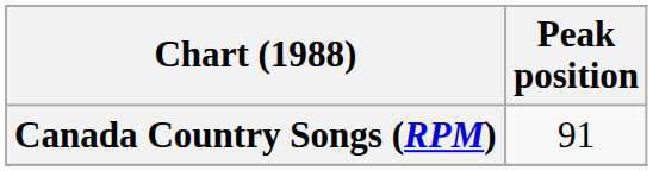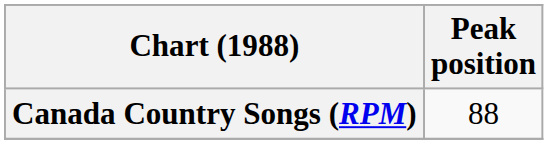Canada Country Songs (RPM) | Peak position: 91 -> 88
